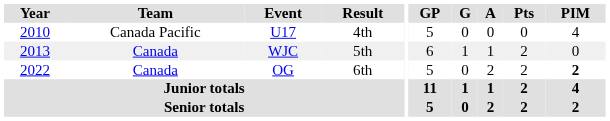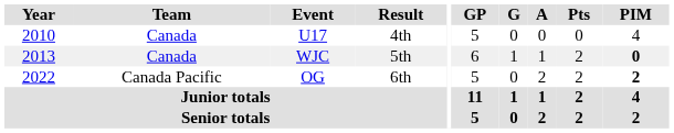U17 | Team: Canada Pacific -> Canada
WJC | PIM: normal -> bold
OG | Team: Canada -> Canada Pacific
